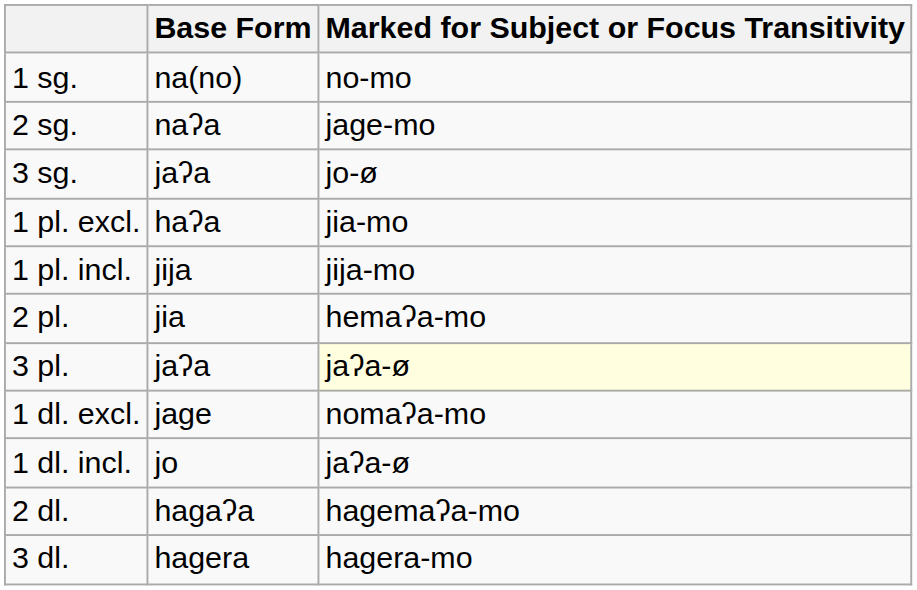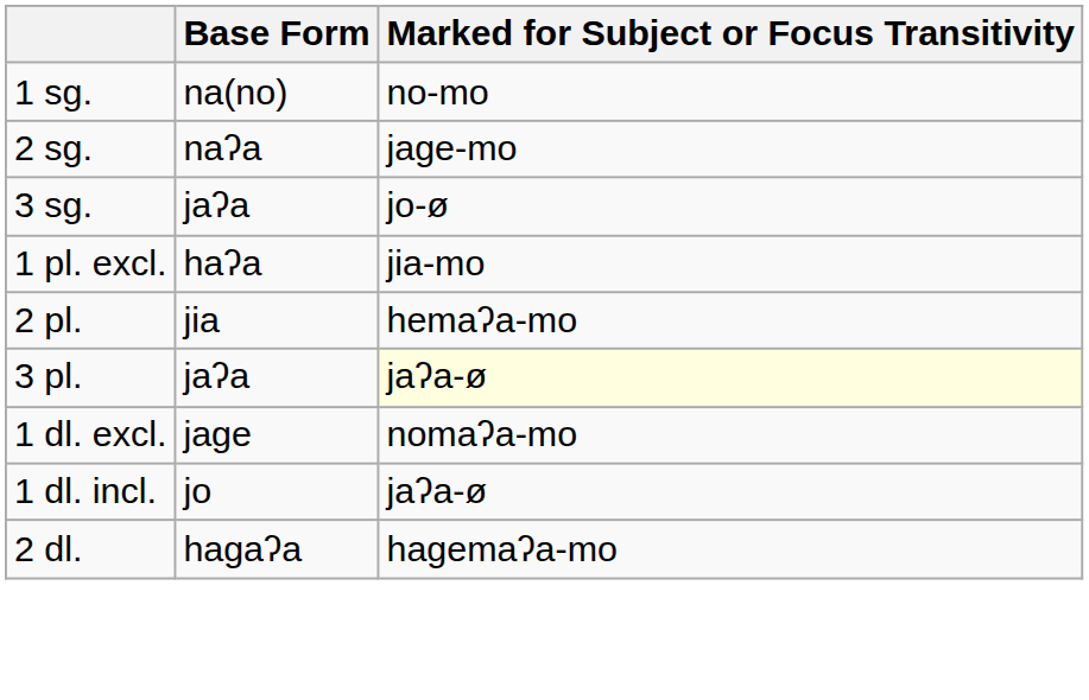- row: 1 pl. incl. | jija | jija-mo
- row: 3 dl. | hagera | hagera-mo
